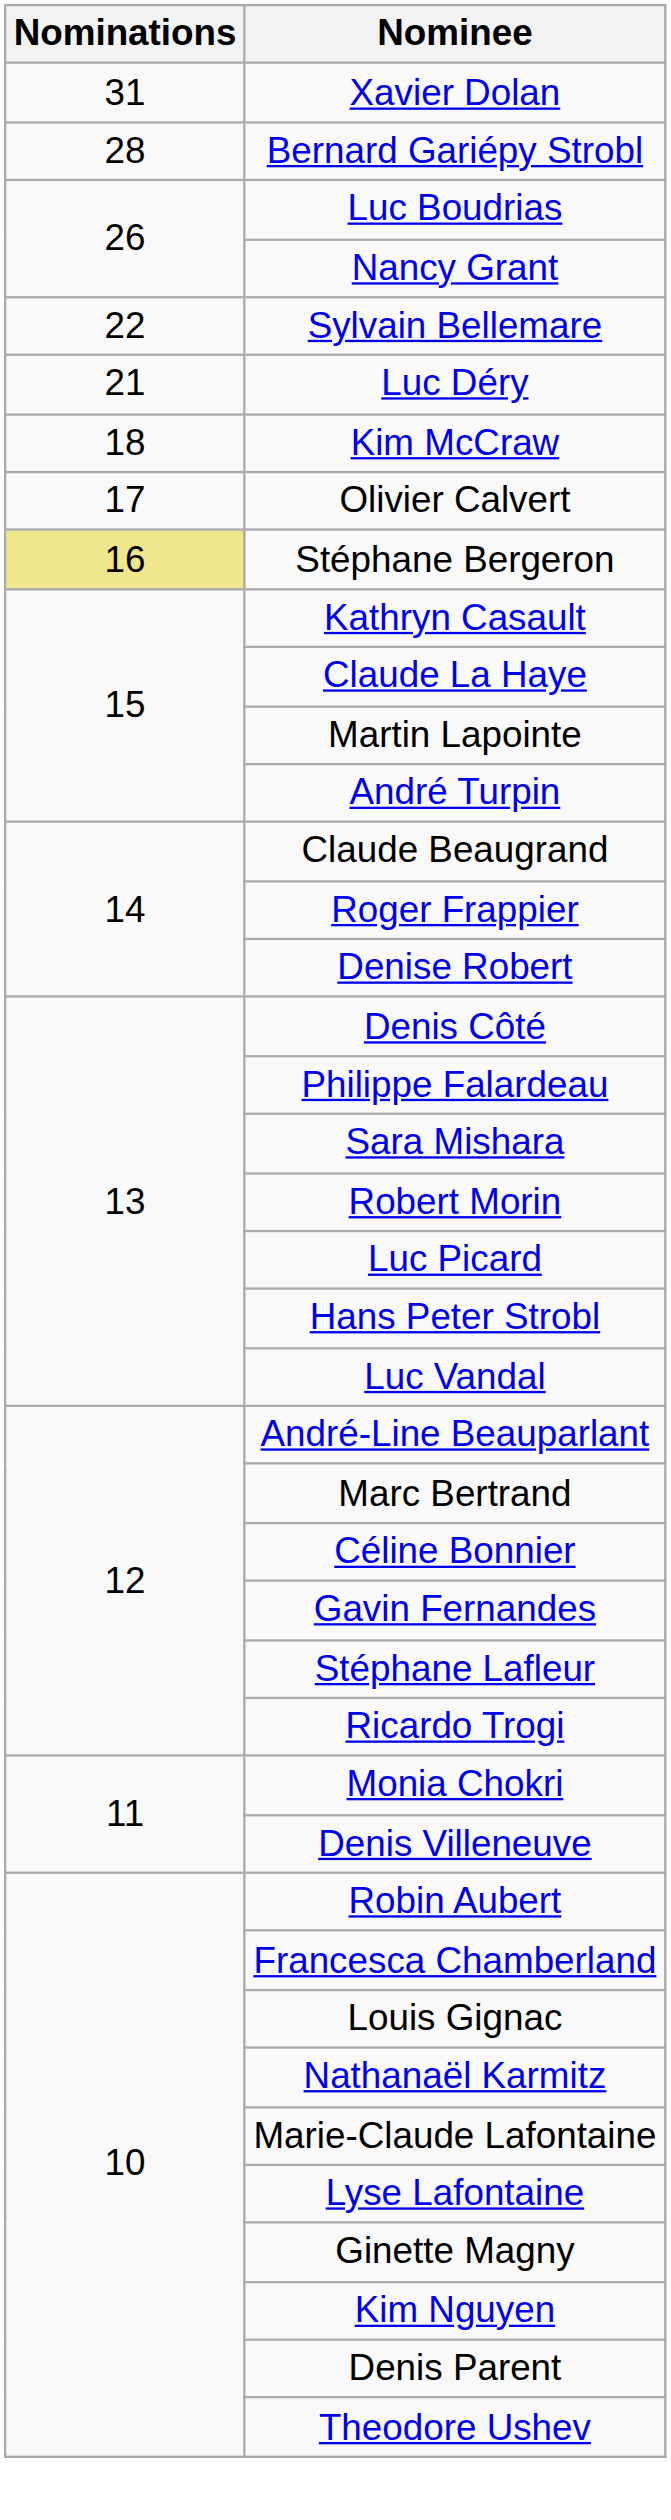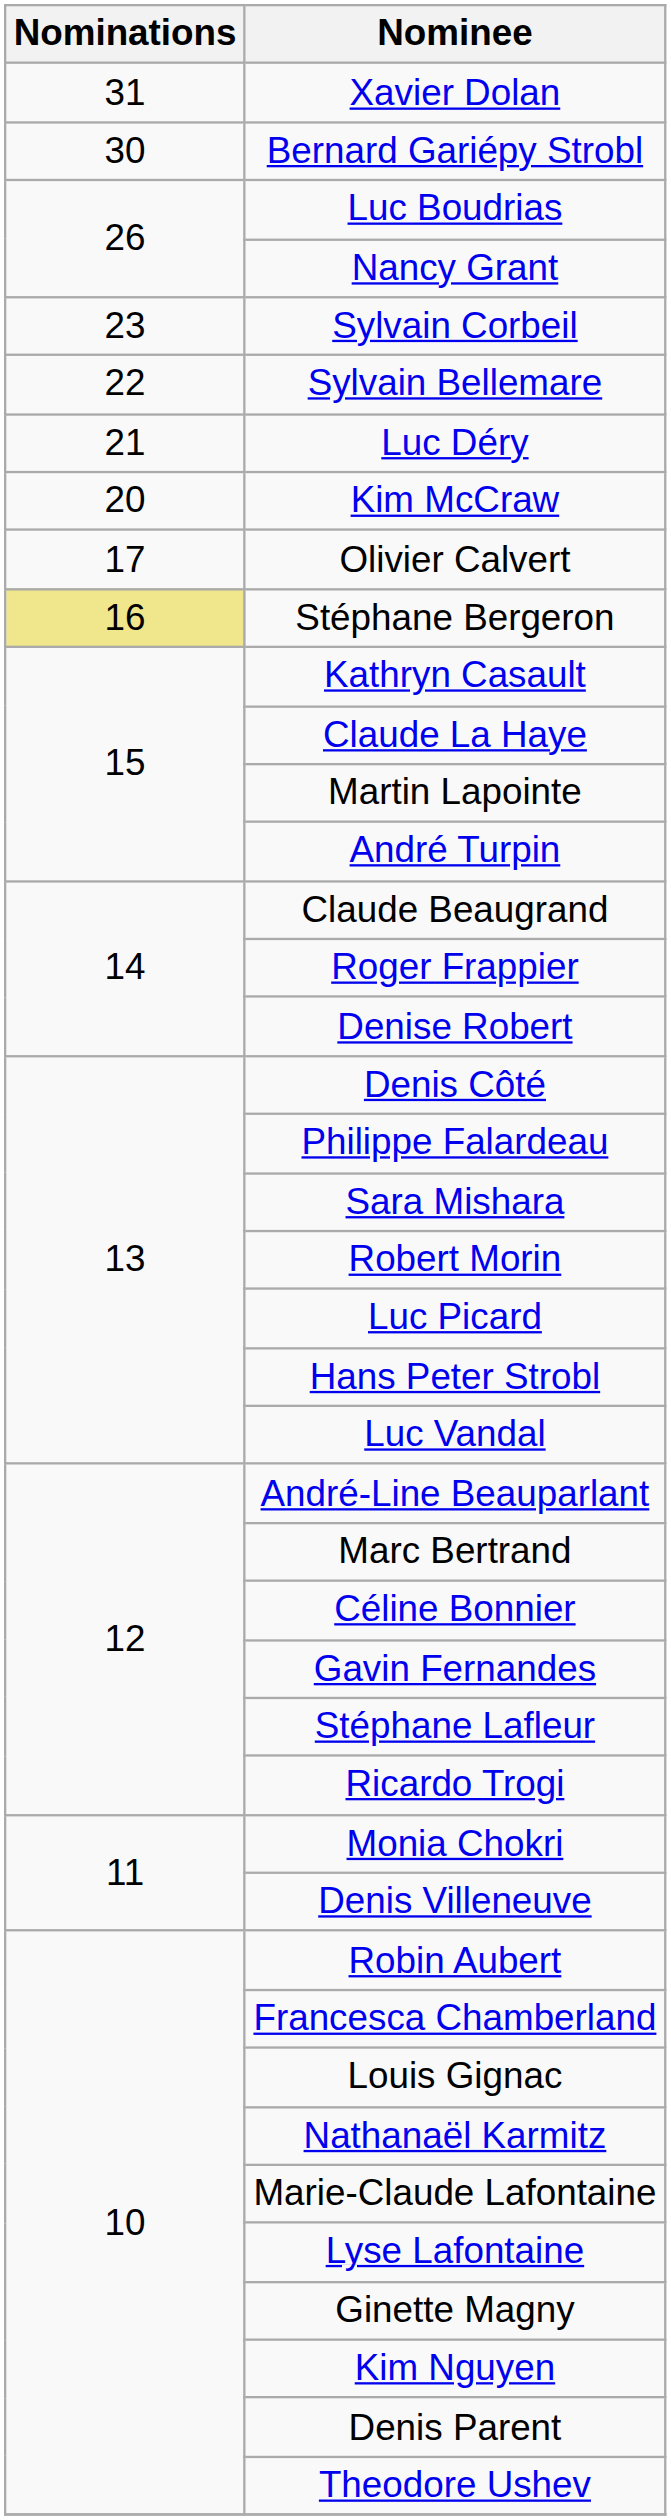Bernard Gariépy Strobl | Nominations: 28 -> 30
+ row: 23 | Sylvain Corbeil
Kim McCraw | Nominations: 18 -> 20
